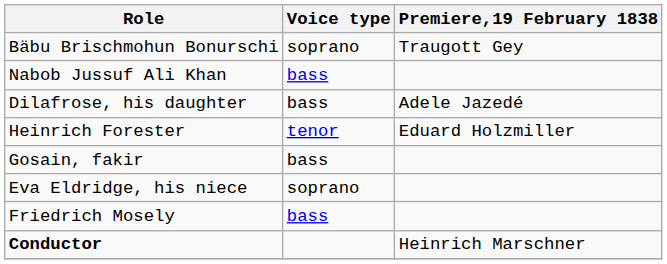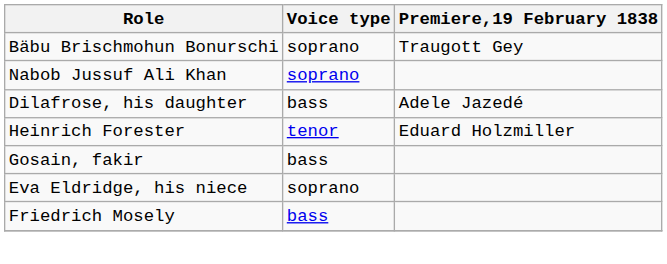Nabob Jussuf Ali Khan | Voice type: bass -> soprano
- row: Conductor | Heinrich Marschner
